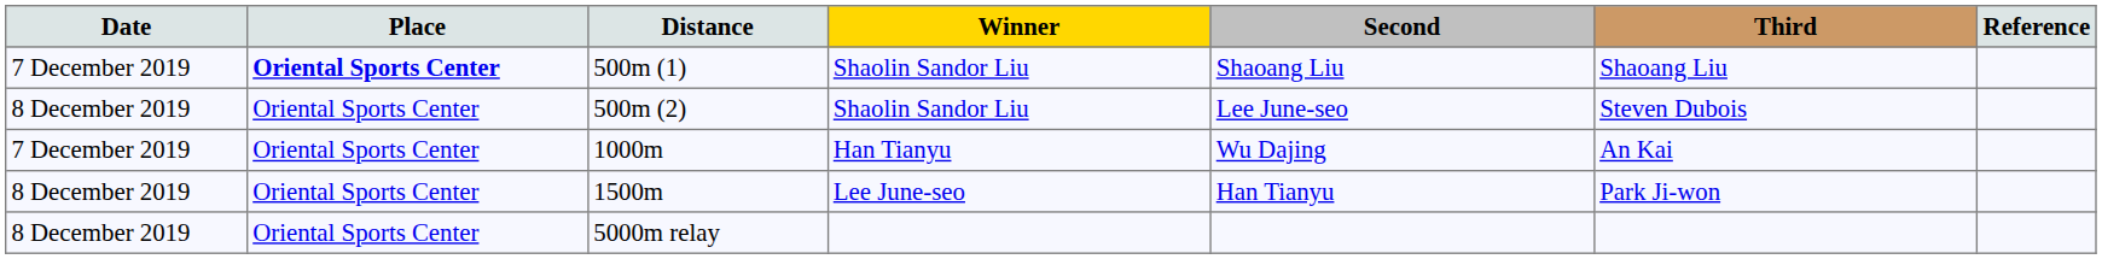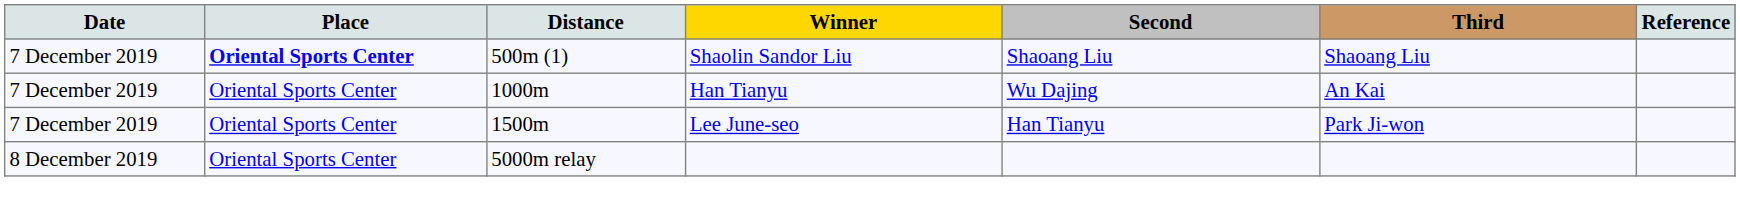- row: 8 December 2019 | Oriental Sports Center | 500m (2) | Shaolin Sandor Liu | Lee June-seo | Steven Dubois
1500m | Date: 8 December 2019 -> 7 December 2019
